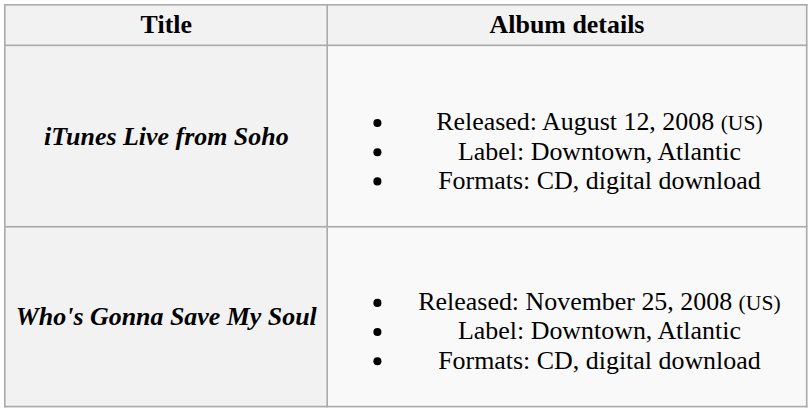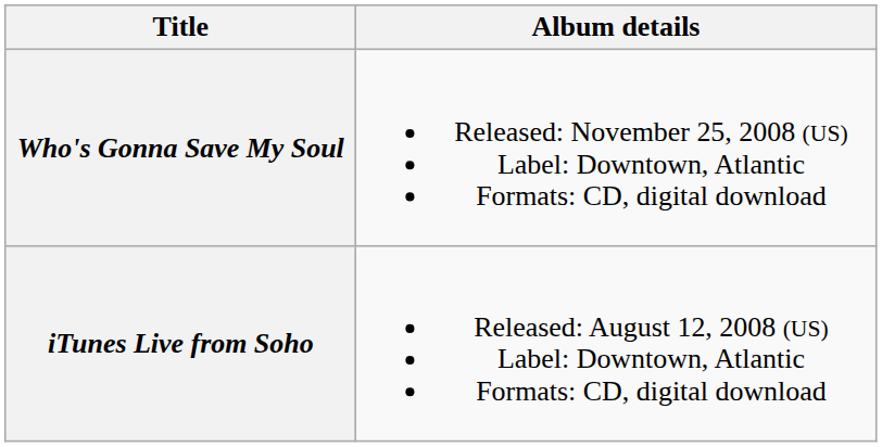rows swapped: iTunes Live from Soho <-> Who's Gonna Save My Soul
